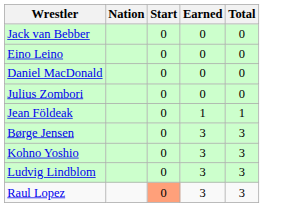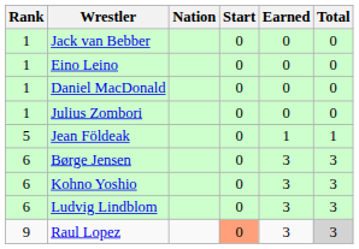+ column: Rank | 1 | 1 | 1 | 1 | 5 | 6 | 6 | 6 | 9
Raul Lopez | Total: no background -> lightgrey background
